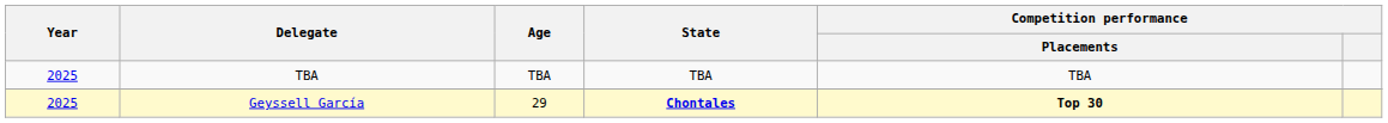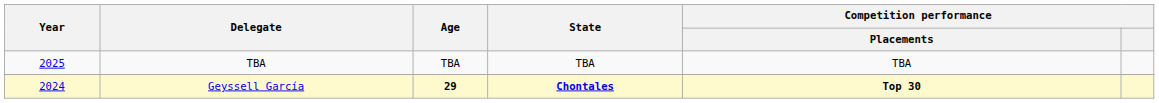Geyssell García | Year: 2025 -> 2024
Geyssell García | Age: normal -> bold
